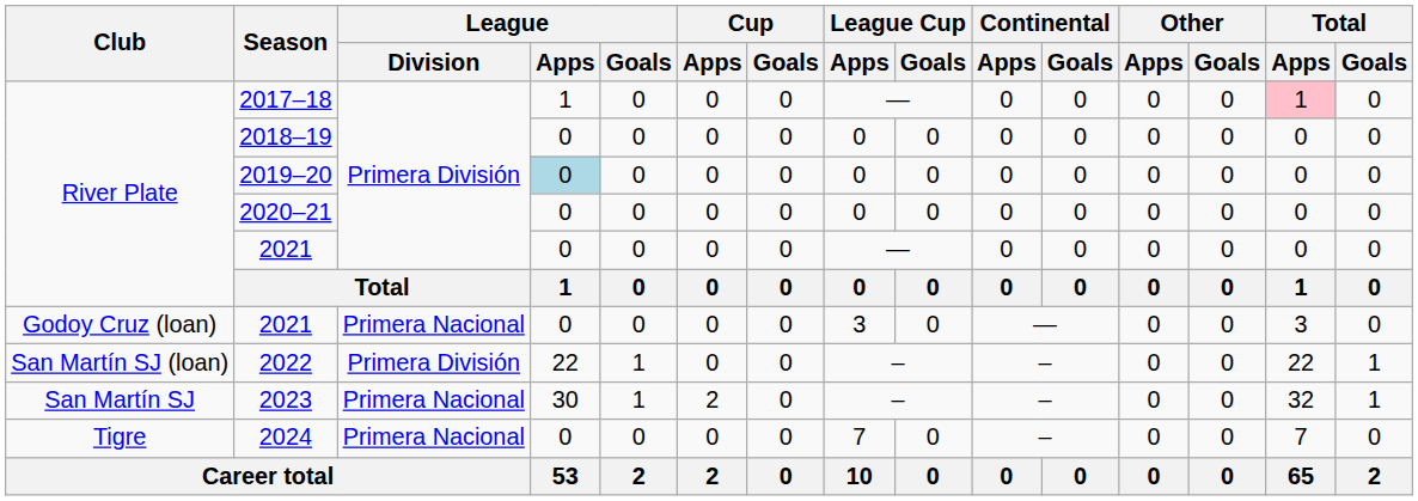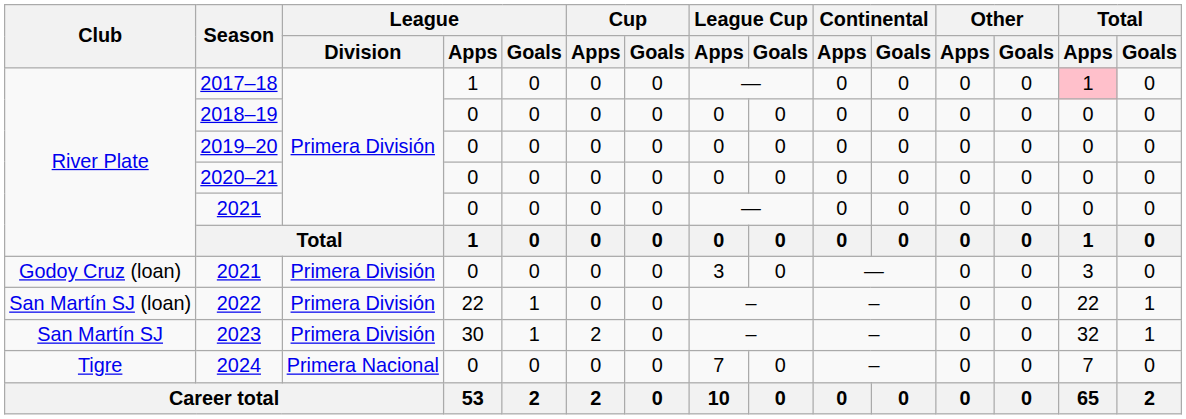2019–20 | League / Apps: lightblue background -> no background
Godoy Cruz (loan) / 2021 | League / Division: Primera Nacional -> Primera División
2023 | League / Division: Primera Nacional -> Primera División
